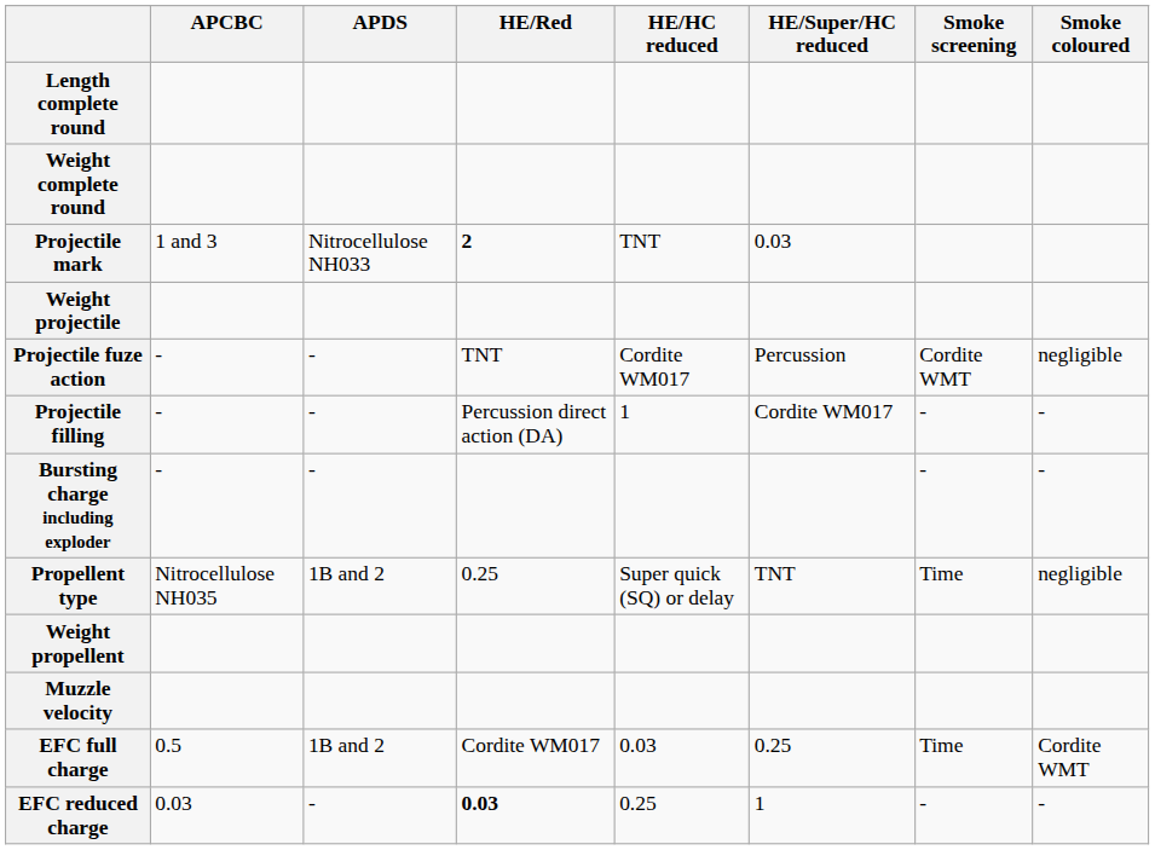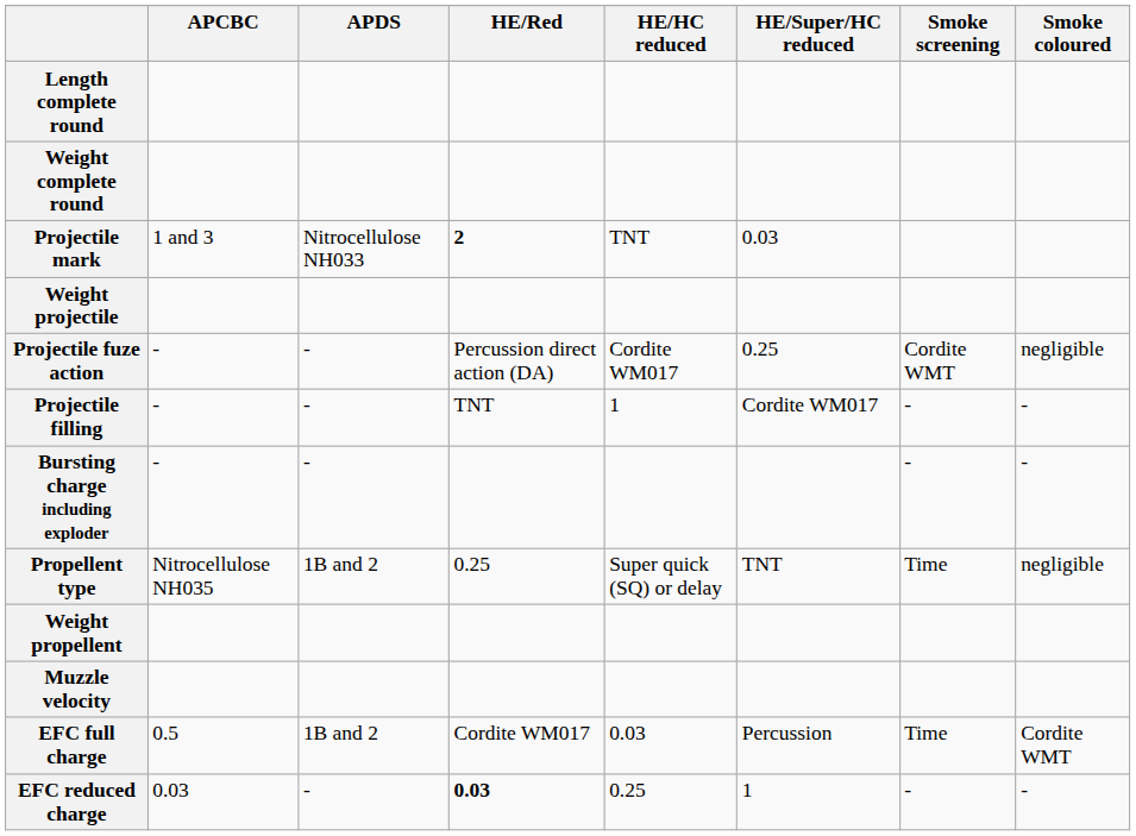Projectile fuze action | HE/Red: TNT -> Percussion direct action (DA)
Projectile fuze action | HE/Super/HC reduced: Percussion -> 0.25
Projectile filling | HE/Red: Percussion direct action (DA) -> TNT
EFC full charge | HE/Super/HC reduced: 0.25 -> Percussion
